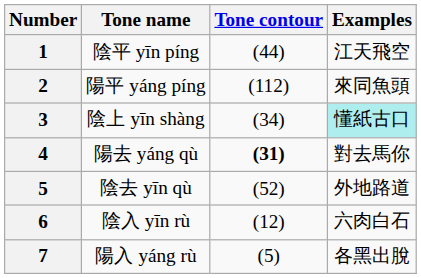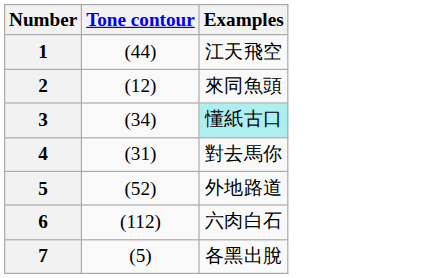- column: Tone name | 陰平 yīn píng | 陽平 yáng píng | 陰上 yīn shàng | 陽去 yáng qù | 陰去 yīn qù | 陰入 yīn rù | 陽入 yáng rù
2 | Tone contour: (112) -> (12)
4 | Tone contour: bold -> normal
6 | Tone contour: (12) -> (112)
